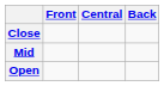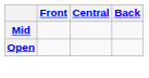- row: Close
